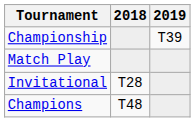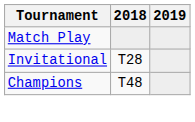- row: Championship | T39
